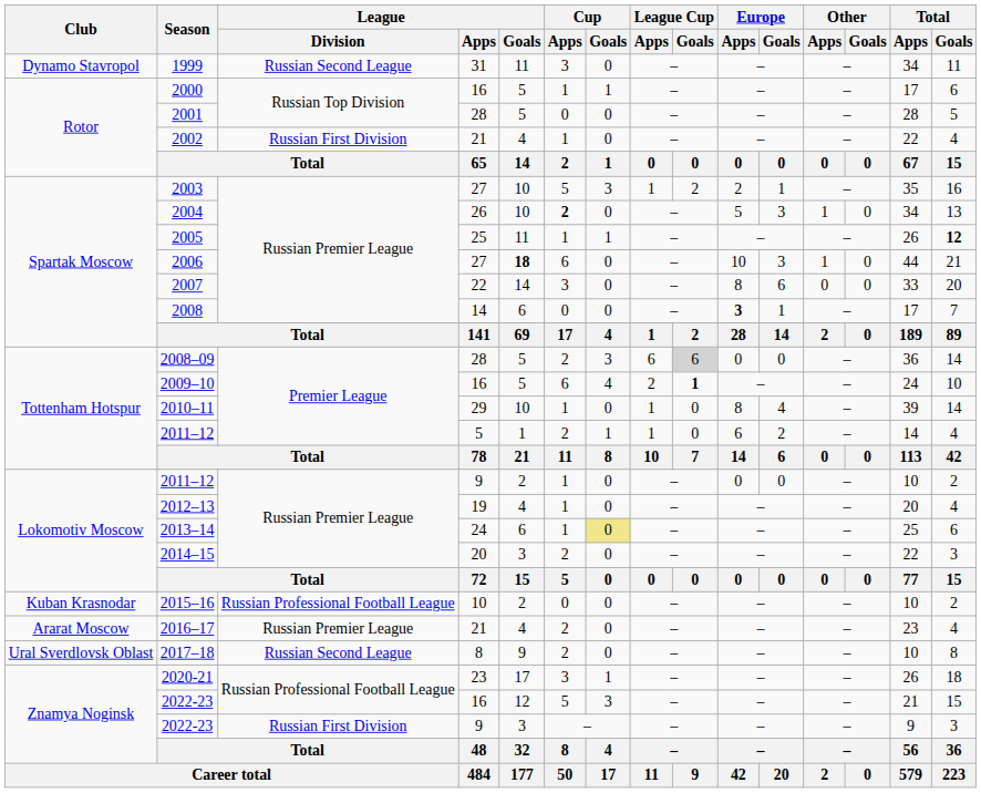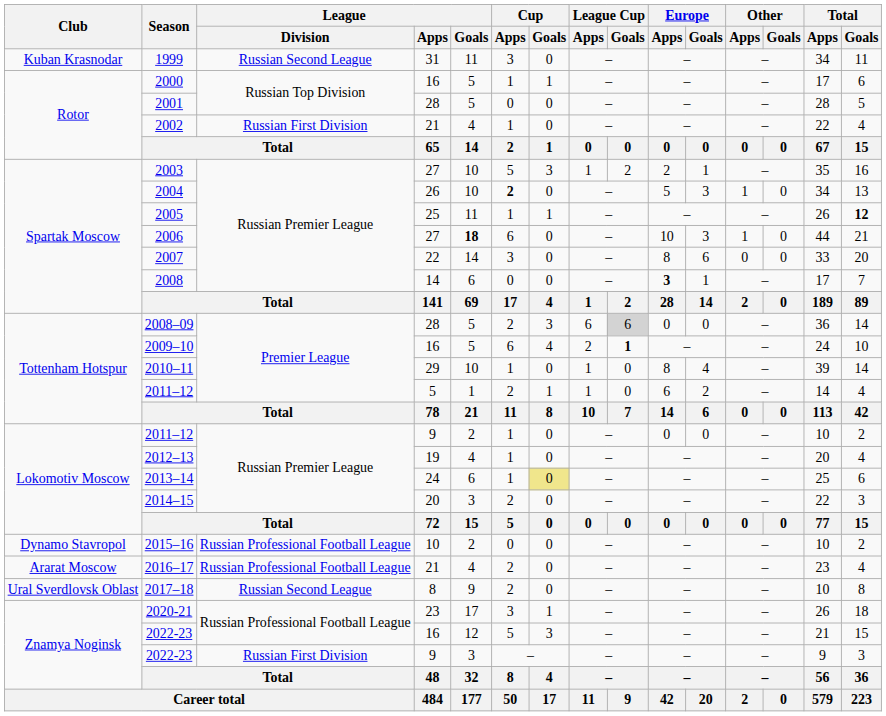1999 | Club: Dynamo Stavropol -> Kuban Krasnodar
2015–16 | Club: Kuban Krasnodar -> Dynamo Stavropol
2016–17 | League / Division: Russian Premier League -> Russian Professional Football League
